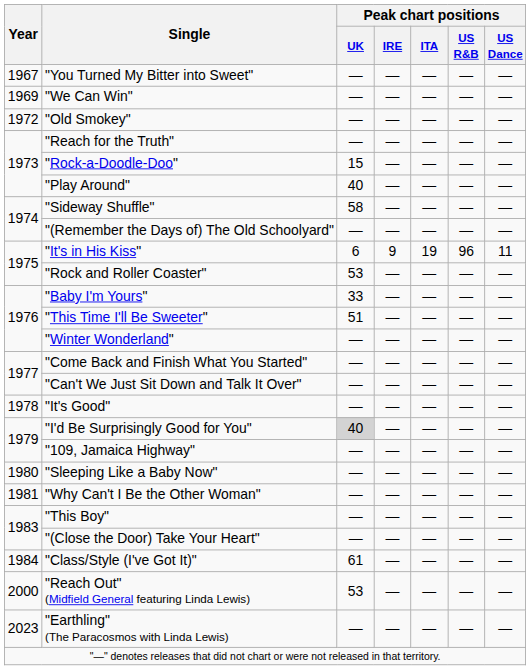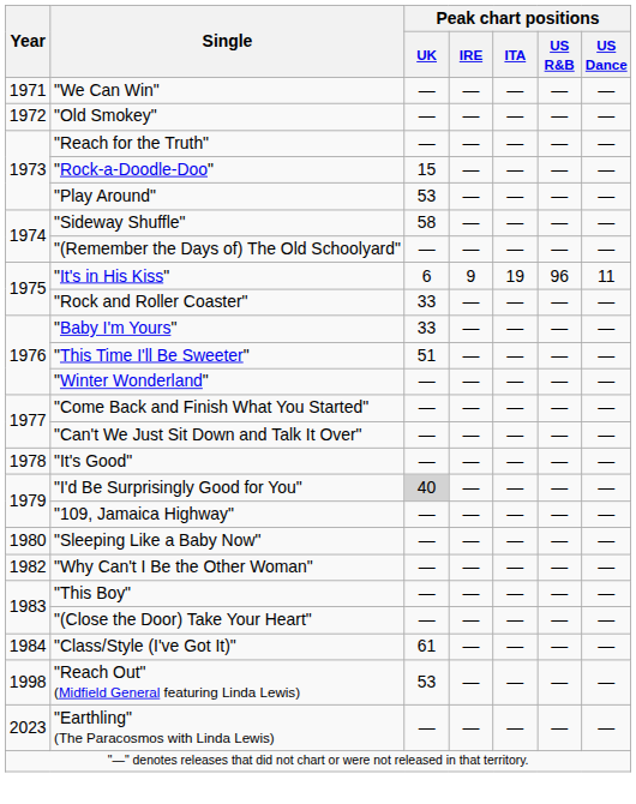- row: 1967 | "You Turned My Bitter into Sweet" | ― | ― | ― | ― | ―
"We Can Win" | Year: 1969 -> 1971
"Play Around" | Peak chart positions / UK: 40 -> 53
"Rock and Roller Coaster" | Peak chart positions / UK: 53 -> 33
"Why Can't I Be the Other Woman" | Year: 1981 -> 1982
"Reach Out" (Midfield General featuring Linda Lewis) | Year: 2000 -> 1998
